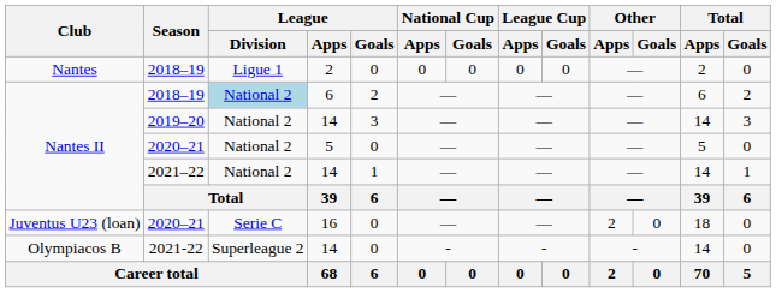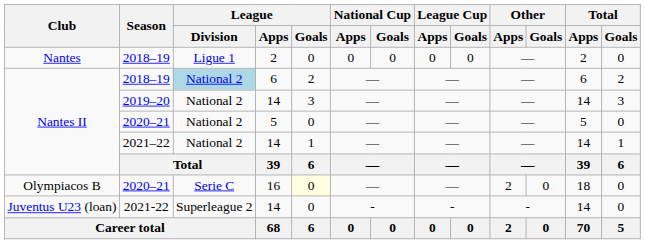2020–21 / 16 | Club: Juventus U23 (loan) -> Olympiacos B
2020–21 / 16 | League / Goals: no background -> lightyellow background
2021-22 | Club: Olympiacos B -> Juventus U23 (loan)
